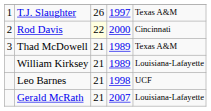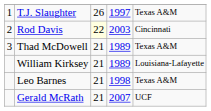Rod Davis | column 4: 2000 -> 2003
Leo Barnes | column 5: UCF -> Texas A&M
Gerald McRath | column 5: Louisiana-Lafayette -> UCF
